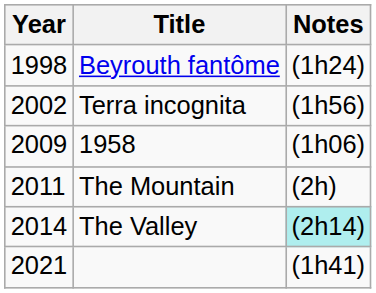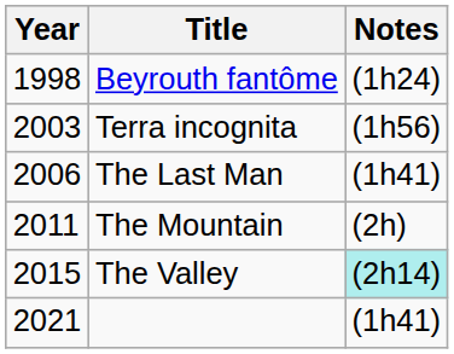Terra incognita | Year: 2002 -> 2003
+ row: 2006 | The Last Man | (1h41)
- row: 2009 | 1958 | (1h06)
The Valley | Year: 2014 -> 2015
